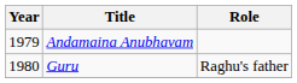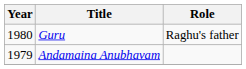rows swapped: Andamaina Anubhavam <-> Guru
